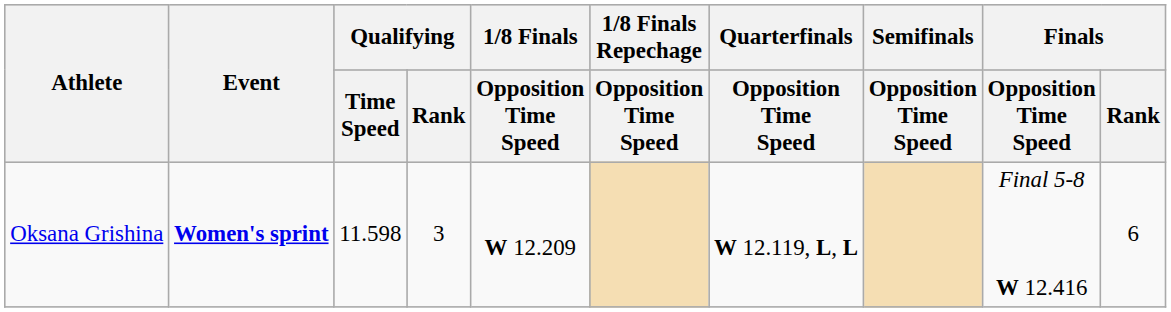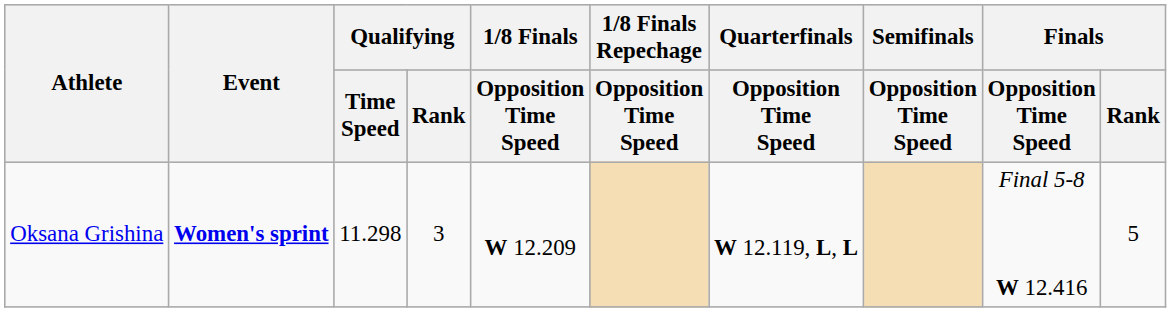Oksana Grishina | Qualifying / Time Speed: 11.598 -> 11.298
Oksana Grishina | Finals / Rank: 6 -> 5
